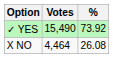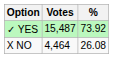✓ YES | Votes: 15,490 -> 15,487
